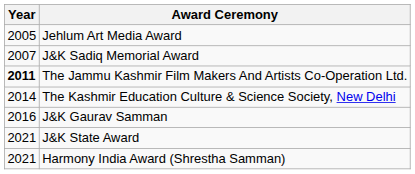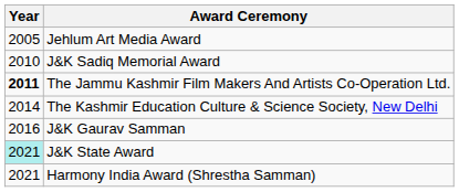J&K Sadiq Memorial Award | Year: 2007 -> 2010
J&K State Award | Year: no background -> paleturquoise background
